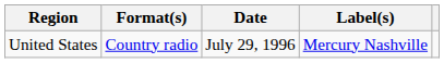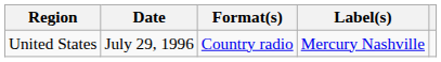columns swapped: Date <-> Format(s)
